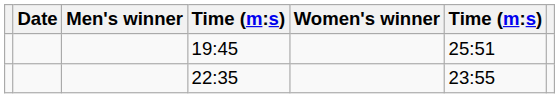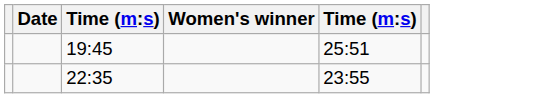- column: Men's winner
